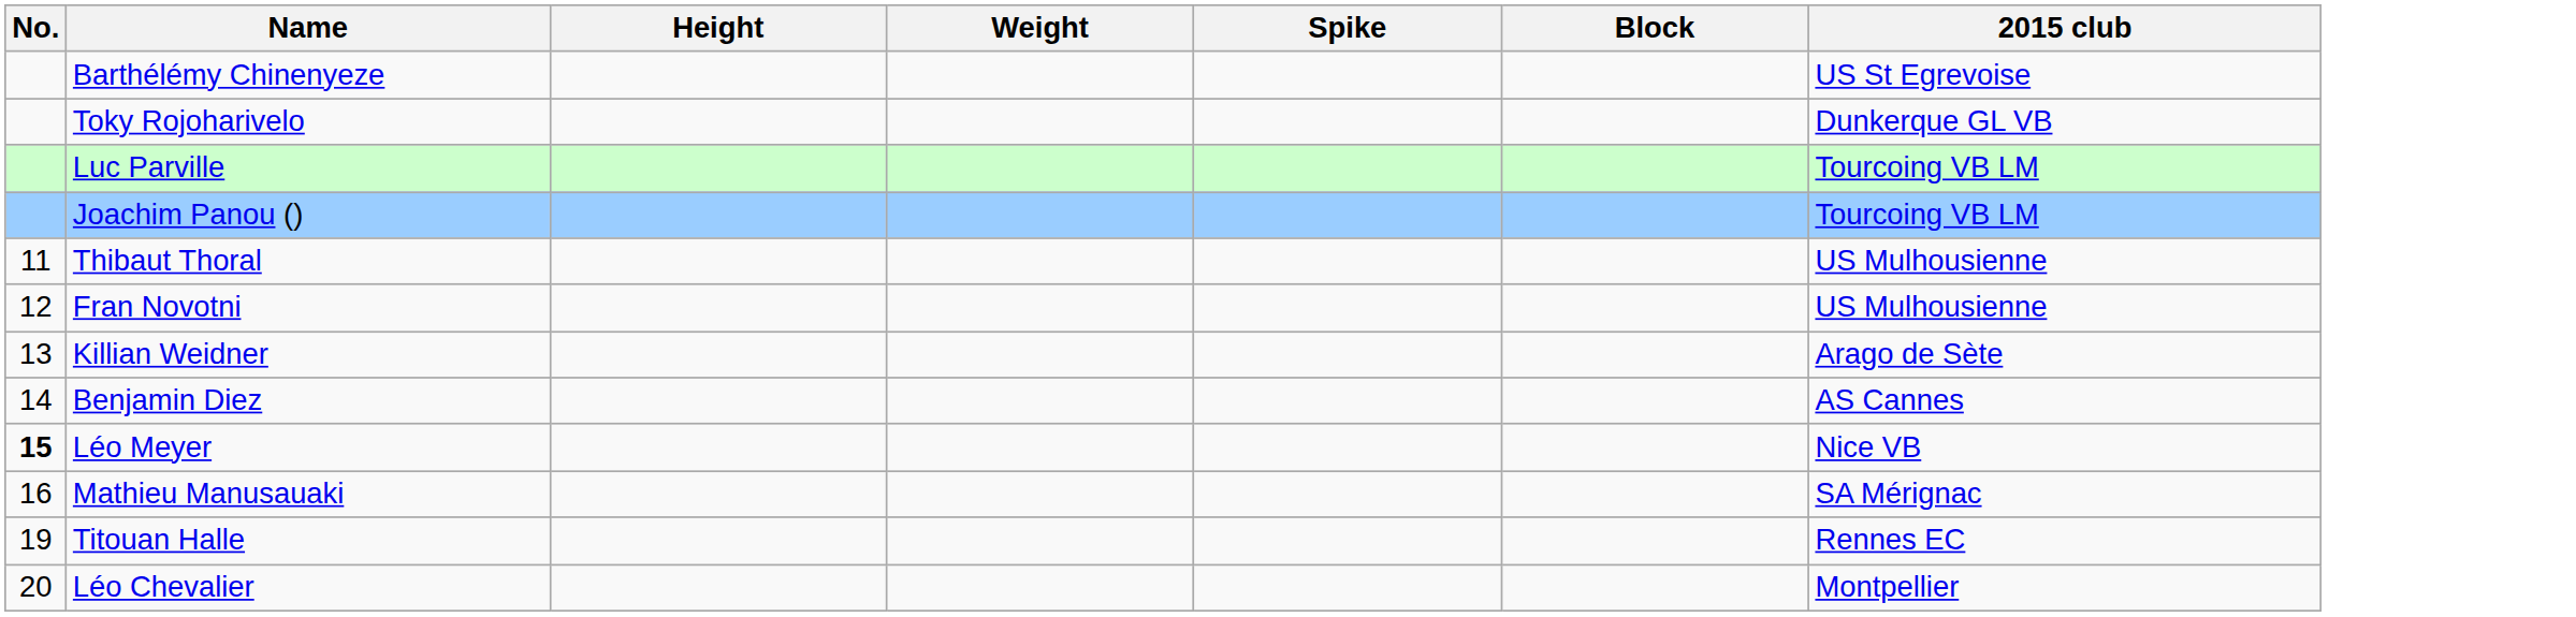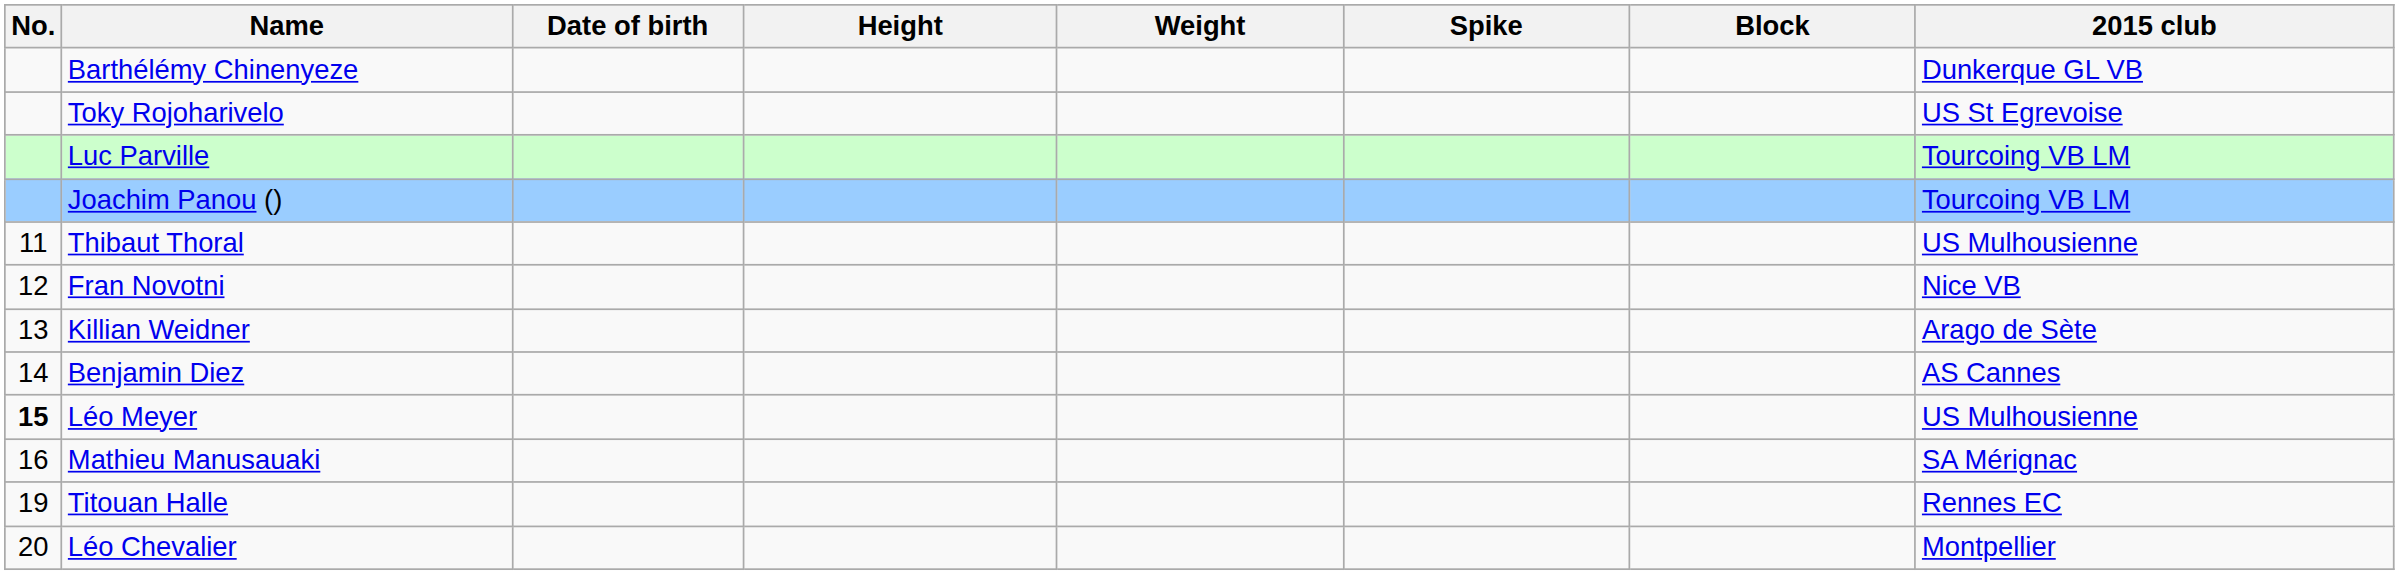+ column: Date of birth
Barthélémy Chinenyeze | 2015 club: US St Egrevoise -> Dunkerque GL VB
Toky Rojoharivelo | 2015 club: Dunkerque GL VB -> US St Egrevoise
Fran Novotni | 2015 club: US Mulhousienne -> Nice VB
Léo Meyer | 2015 club: Nice VB -> US Mulhousienne
